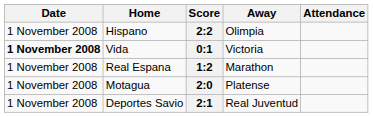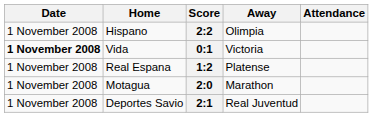1:2 | Away: Marathon -> Platense
2:0 | Away: Platense -> Marathon
